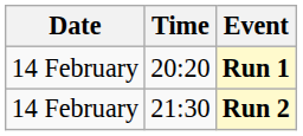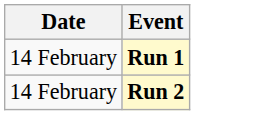- column: Time | 20:20 | 21:30
